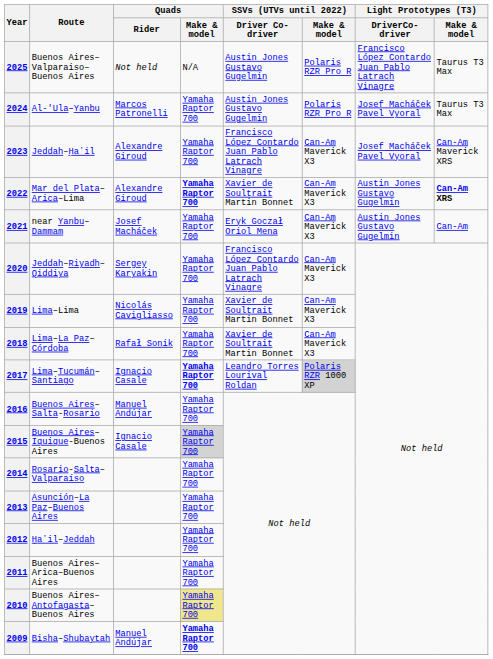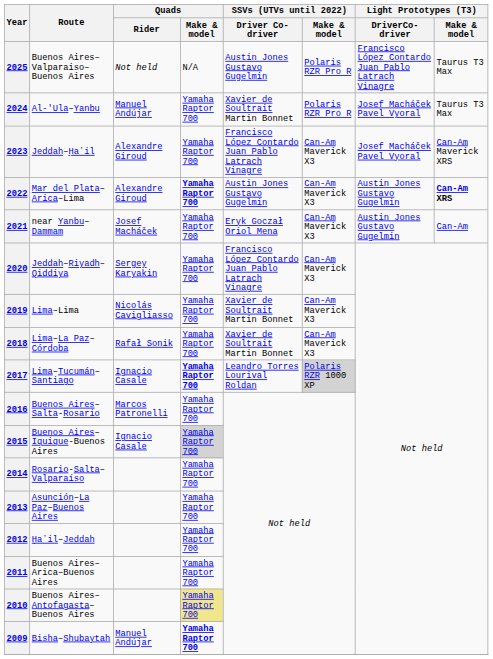2024 | Quads / Rider: Marcos Patronelli -> Manuel Andújar
2024 | SSVs (UTVs until 2022) / Driver Co-driver: Austin Jones Gustavo Gugelmin -> Xavier de Soultrait Martin Bonnet
2022 | SSVs (UTVs until 2022) / Driver Co-driver: Xavier de Soultrait Martin Bonnet -> Austin Jones Gustavo Gugelmin
2016 | Quads / Rider: Manuel Andújar -> Marcos Patronelli
